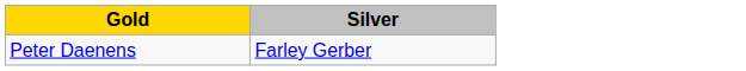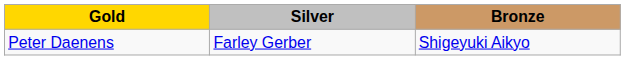+ column: Bronze | Shigeyuki Aikyo
